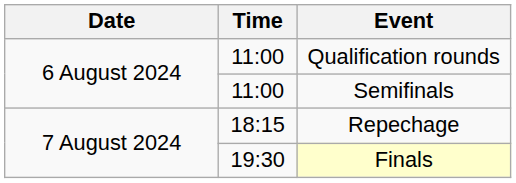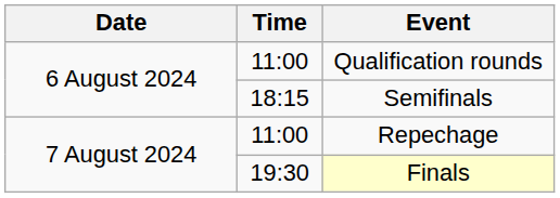Semifinals | Time: 11:00 -> 18:15
Repechage | Time: 18:15 -> 11:00
